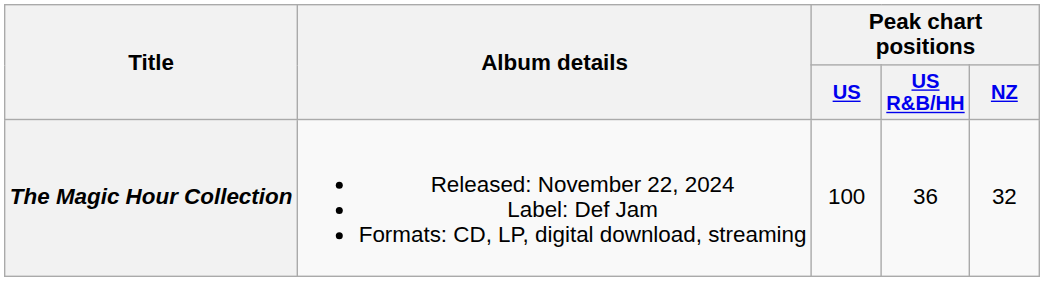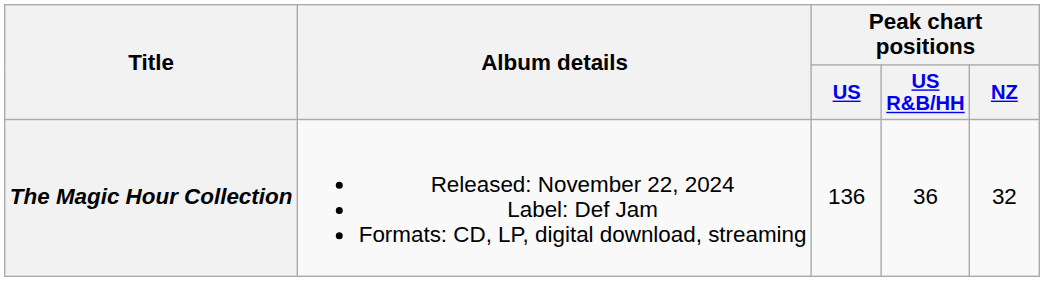The Magic Hour Collection | Peak chart positions / US: 100 -> 136
